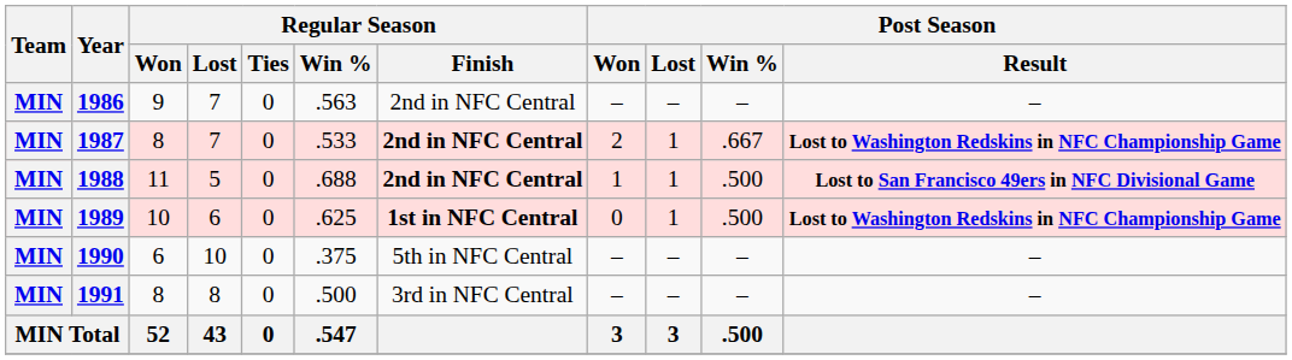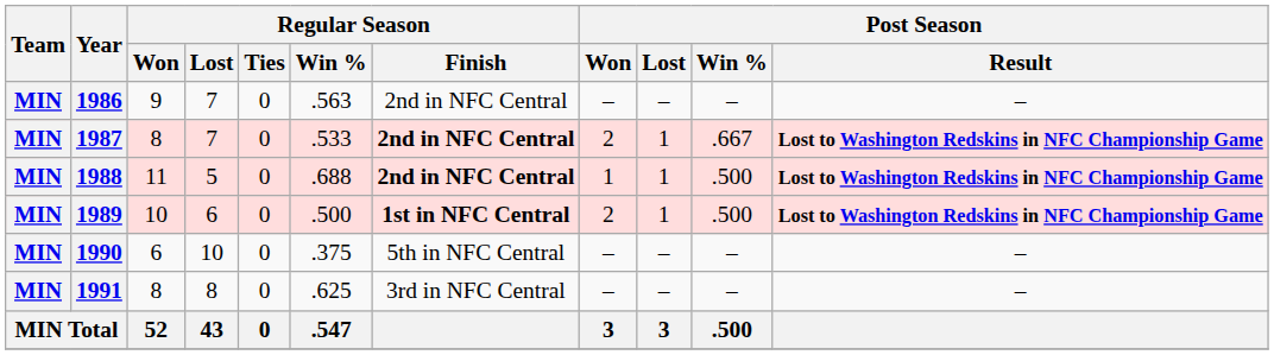1988 | Post Season / Result: Lost to San Francisco 49ers in NFC Divisional Game -> Lost to Washington Redskins in NFC Championship Game
1989 | Regular Season / Win %: .625 -> .500
1989 | Post Season / Won: 0 -> 2
1991 | Regular Season / Win %: .500 -> .625
